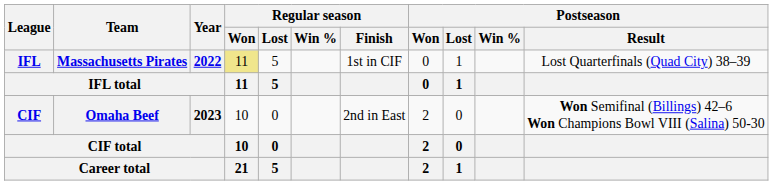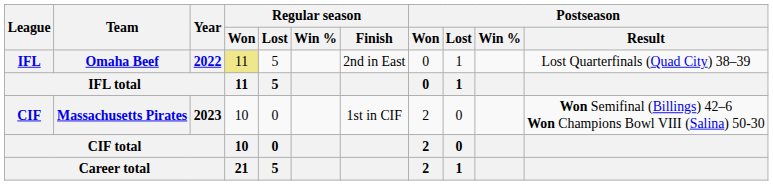IFL | Team: Massachusetts Pirates -> Omaha Beef
IFL | Regular season / Finish: 1st in CIF -> 2nd in East
CIF | Team: Omaha Beef -> Massachusetts Pirates
CIF | Regular season / Finish: 2nd in East -> 1st in CIF
